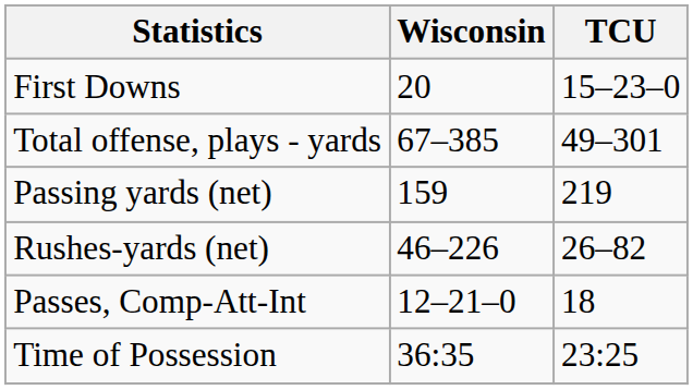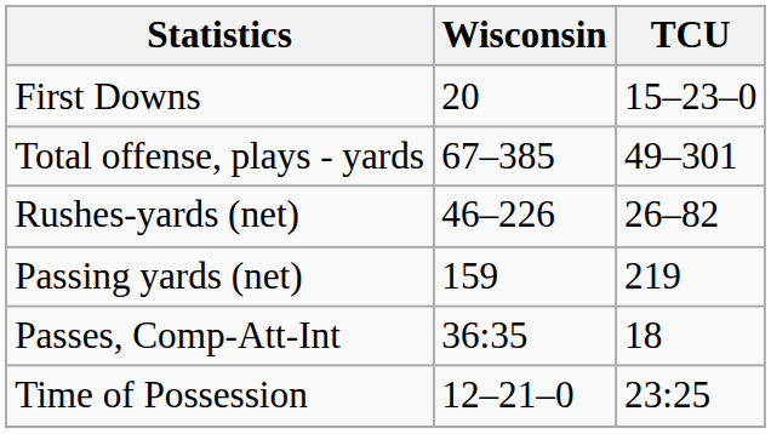rows swapped: Rushes-yards (net) <-> Passing yards (net)
Passes, Comp-Att-Int | Wisconsin: 12–21–0 -> 36:35
Time of Possession | Wisconsin: 36:35 -> 12–21–0
